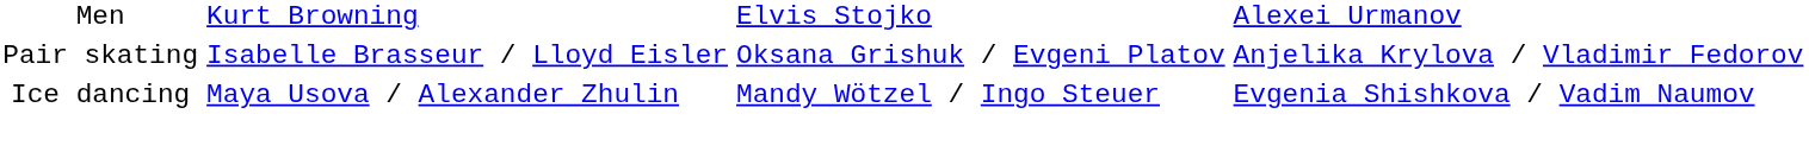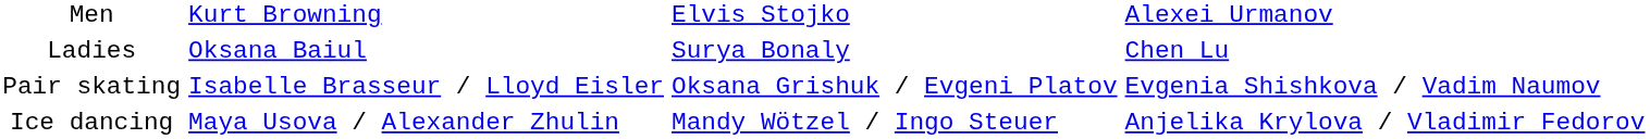+ row: Ladies | Oksana Baiul | Surya Bonaly | Chen Lu
Pair skating | column 4: Anjelika Krylova / Vladimir Fedorov -> Evgenia Shishkova / Vadim Naumov
Ice dancing | column 4: Evgenia Shishkova / Vadim Naumov -> Anjelika Krylova / Vladimir Fedorov
